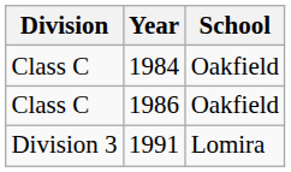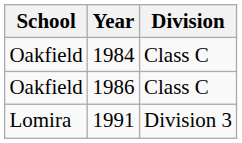columns swapped: School <-> Division
